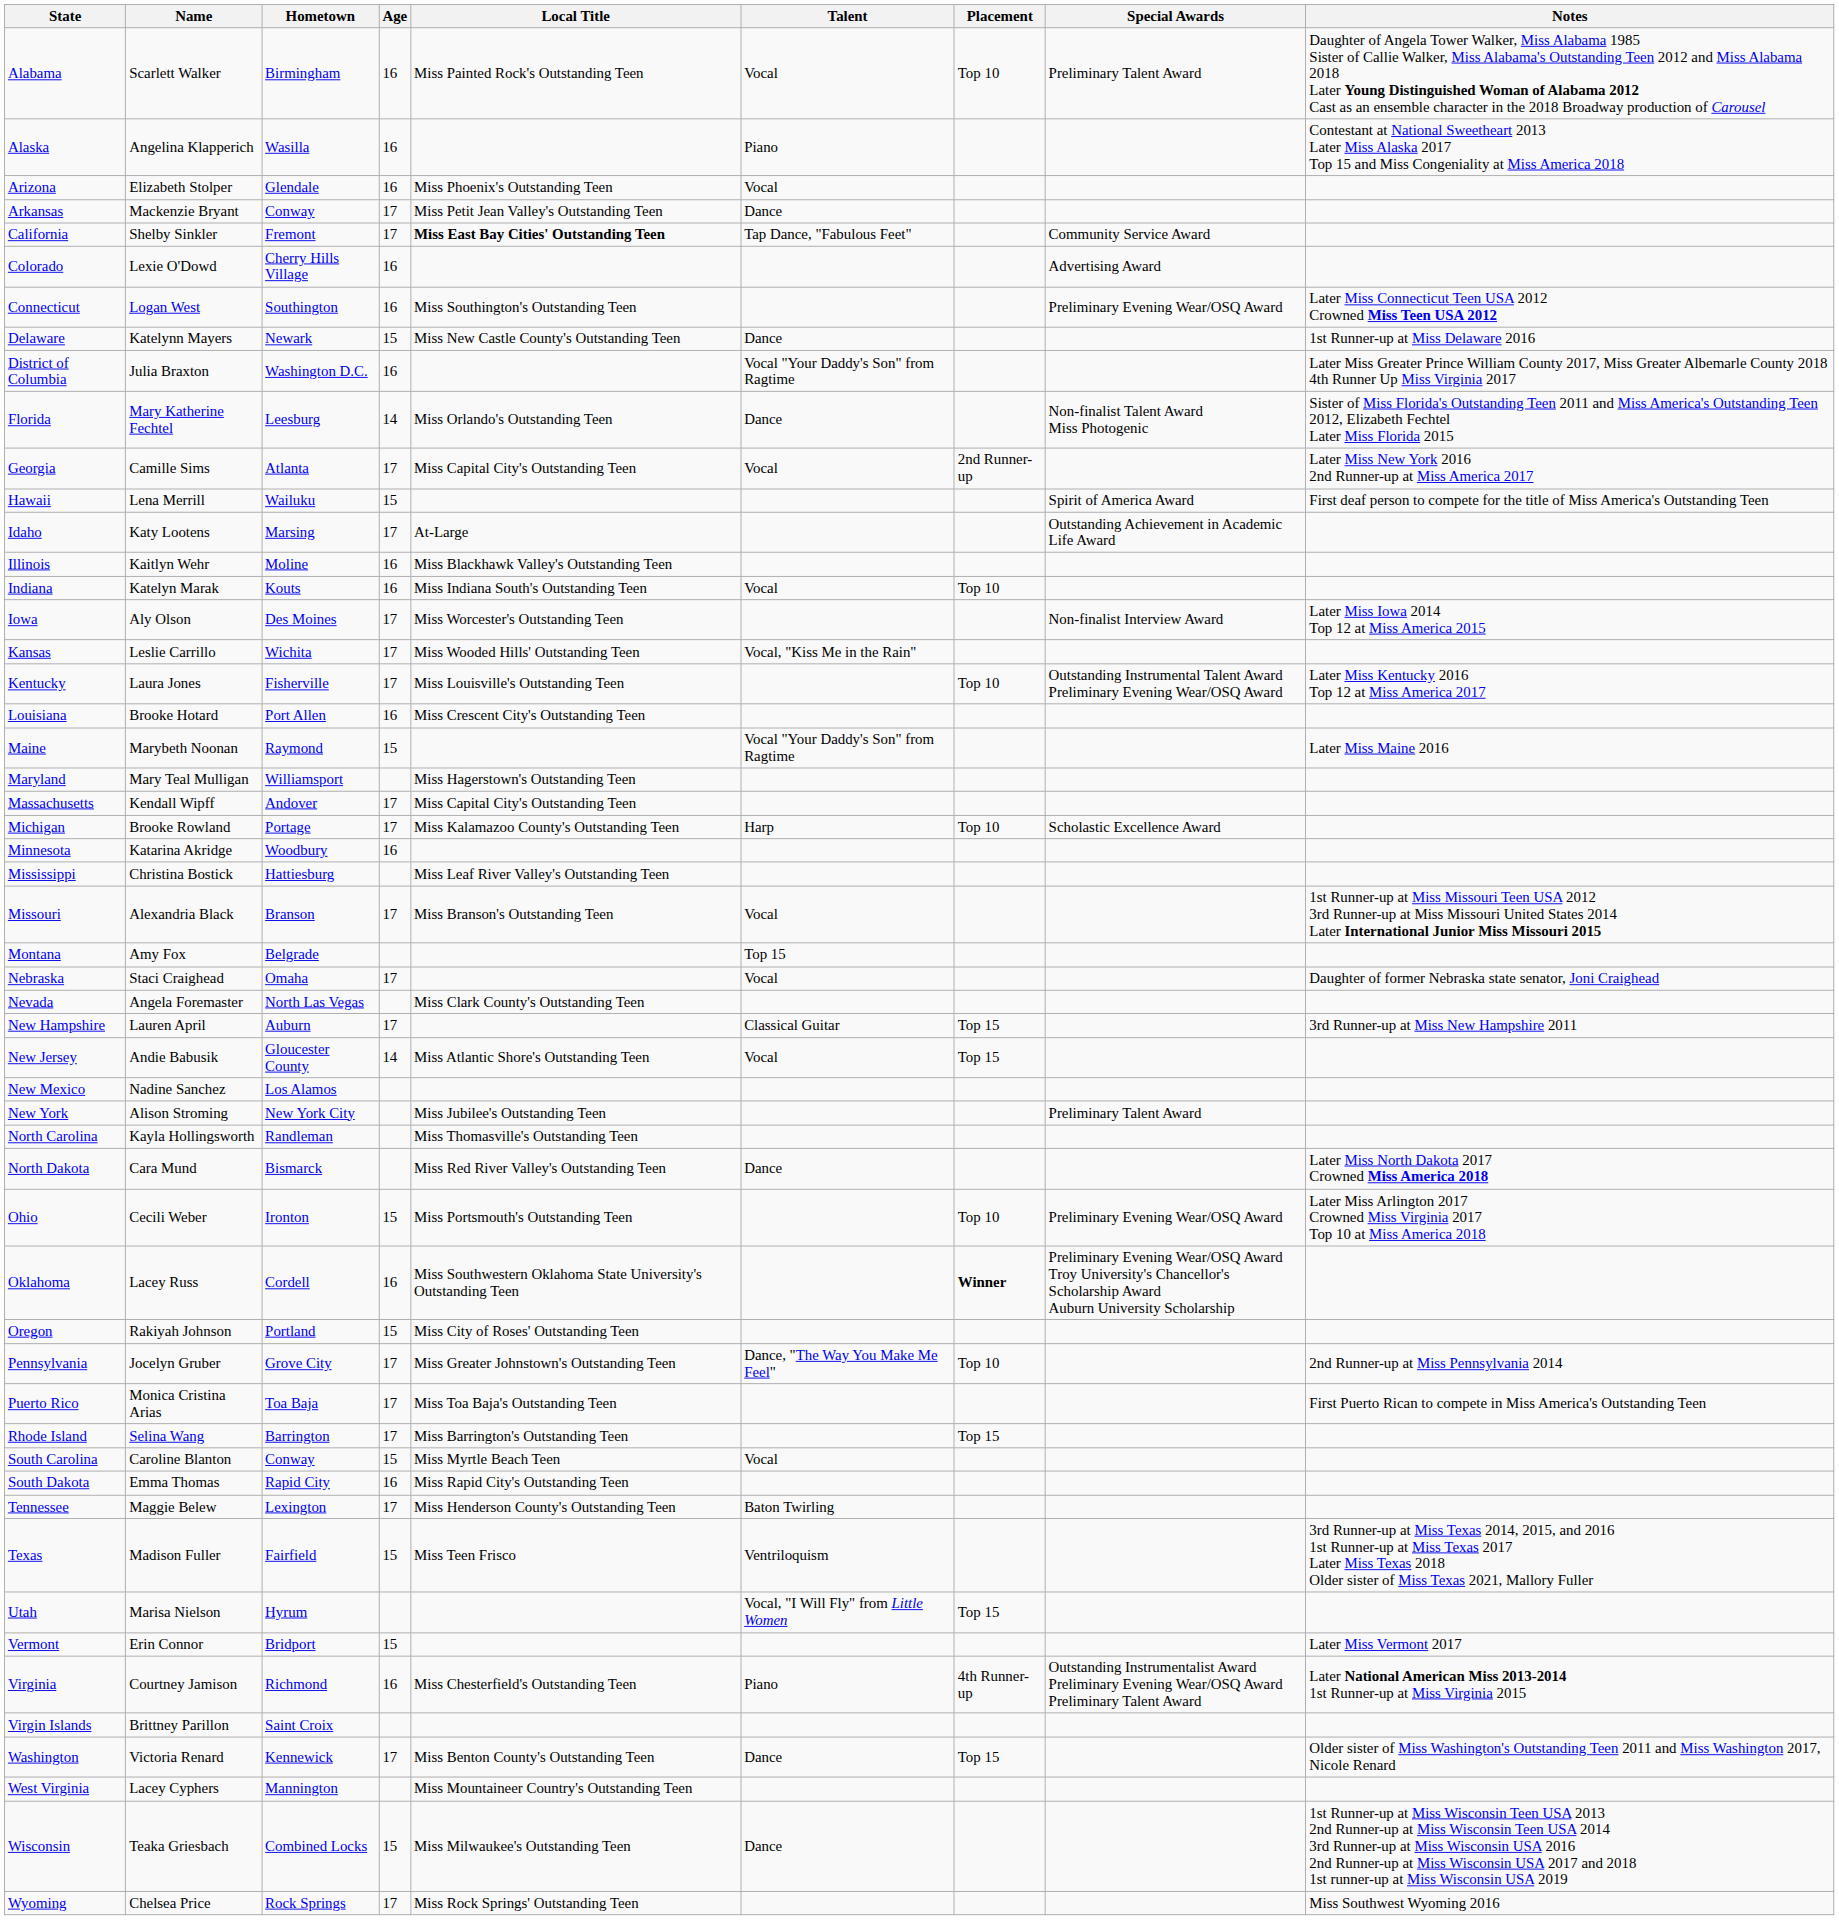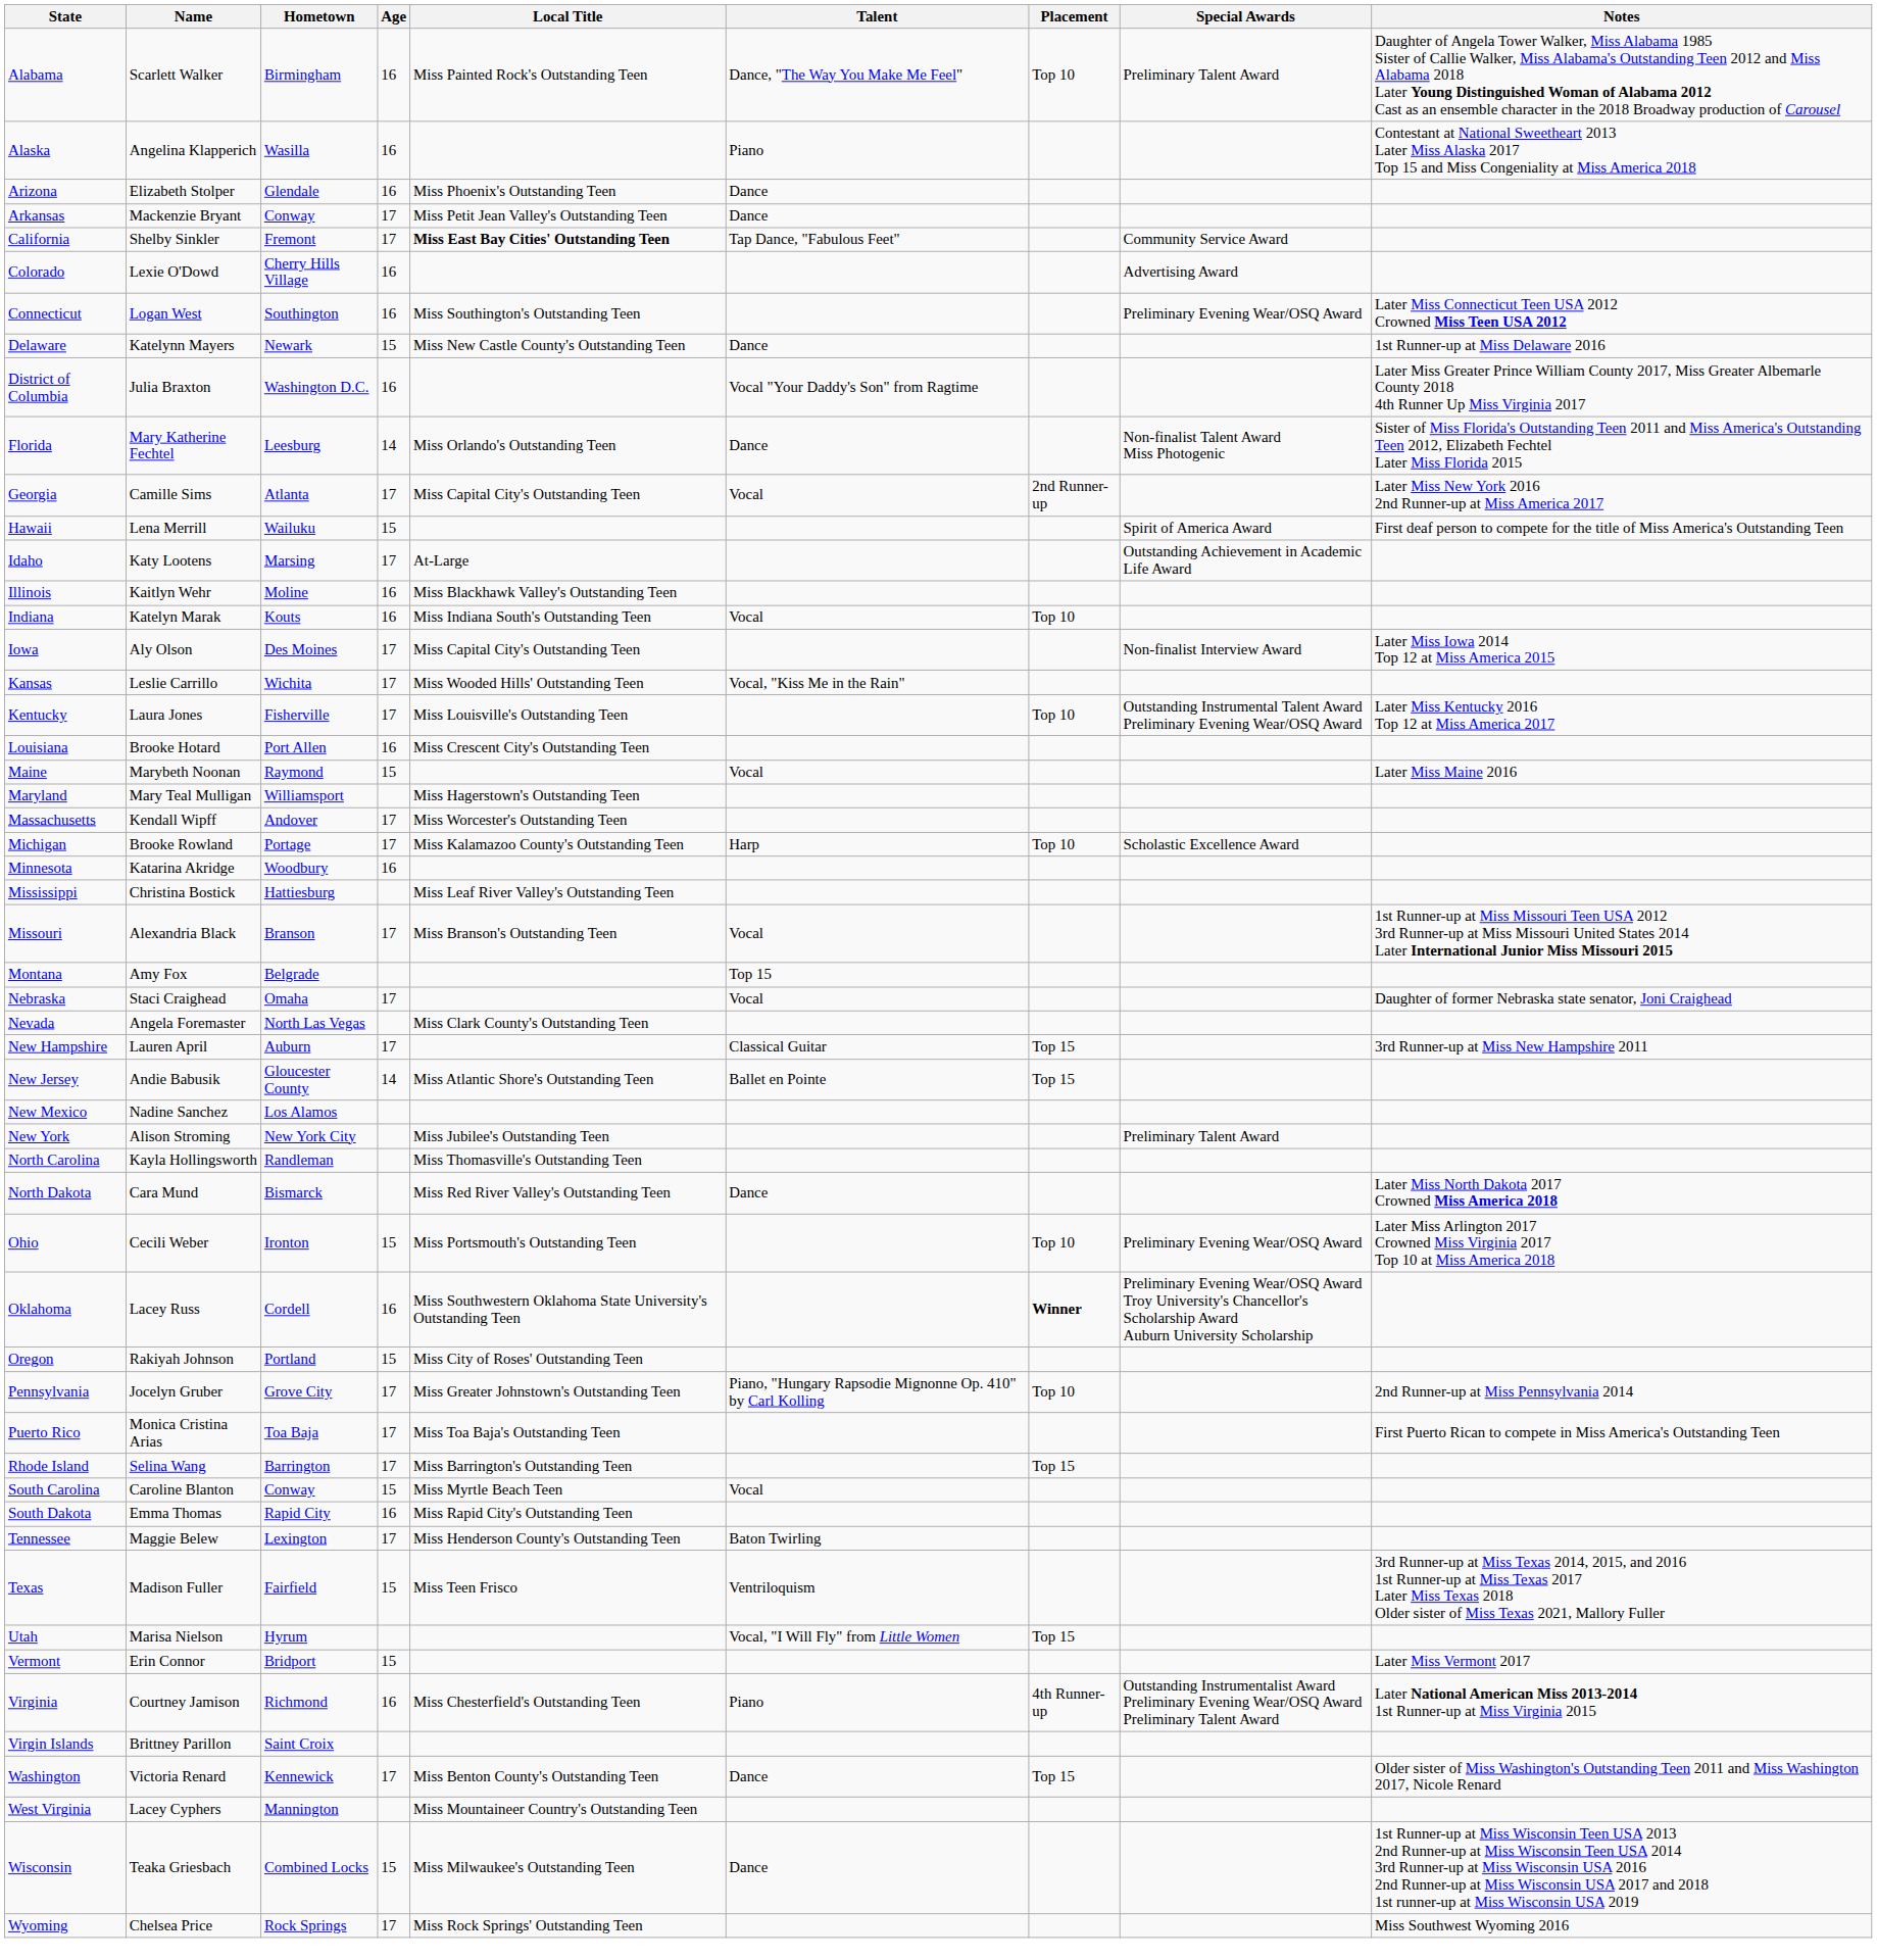Alabama | Talent: Vocal -> Dance, "The Way You Make Me Feel"
Arizona | Talent: Vocal -> Dance
Iowa | Local Title: Miss Worcester's Outstanding Teen -> Miss Capital City's Outstanding Teen
Maine | Talent: Vocal "Your Daddy's Son" from Ragtime -> Vocal
Massachusetts | Local Title: Miss Capital City's Outstanding Teen -> Miss Worcester's Outstanding Teen
New Jersey | Talent: Vocal -> Ballet en Pointe
Pennsylvania | Talent: Dance, "The Way You Make Me Feel" -> Piano, "Hungary Rapsodie Mignonne Op. 410" by Carl Kolling
